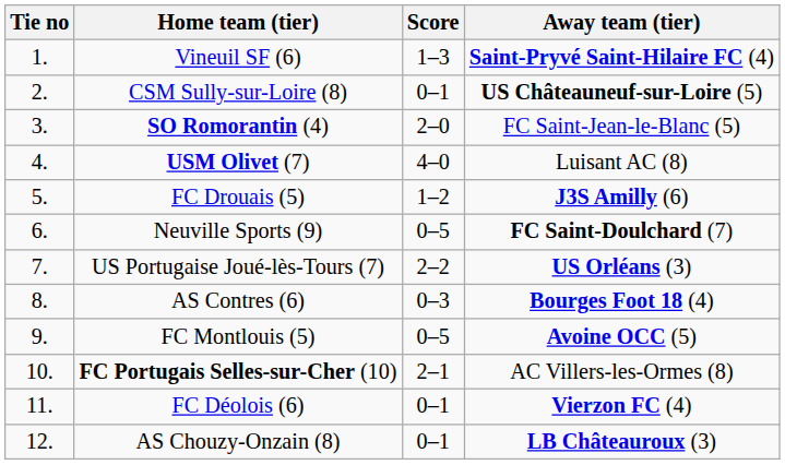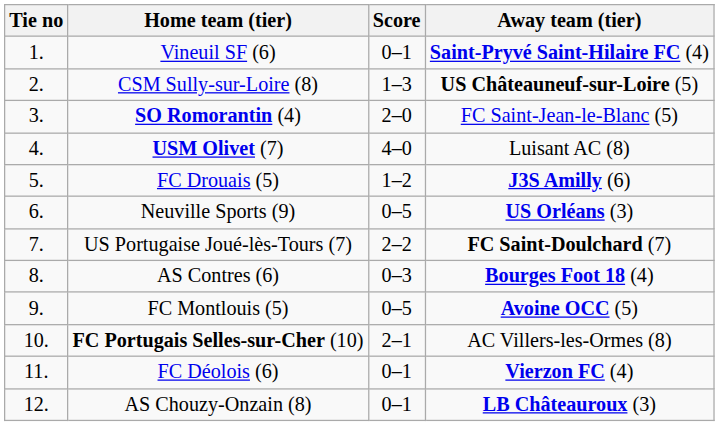Vineuil SF (6) | Score: 1–3 -> 0–1
CSM Sully-sur-Loire (8) | Score: 0–1 -> 1–3
Neuville Sports (9) | Away team (tier): FC Saint-Doulchard (7) -> US Orléans (3)
US Portugaise Joué-lès-Tours (7) | Away team (tier): US Orléans (3) -> FC Saint-Doulchard (7)
